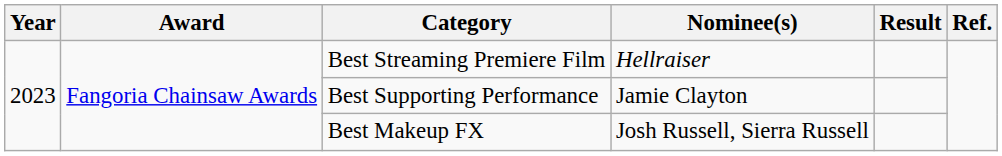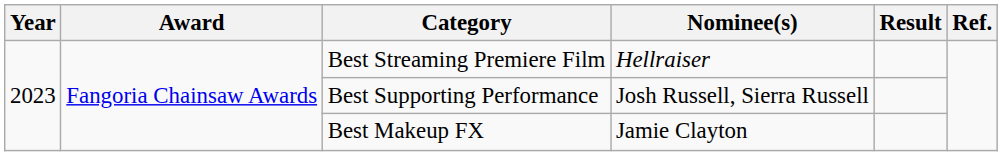Best Supporting Performance | Nominee(s): Jamie Clayton -> Josh Russell, Sierra Russell
Best Makeup FX | Nominee(s): Josh Russell, Sierra Russell -> Jamie Clayton
